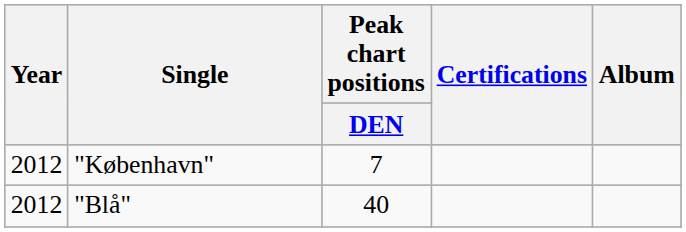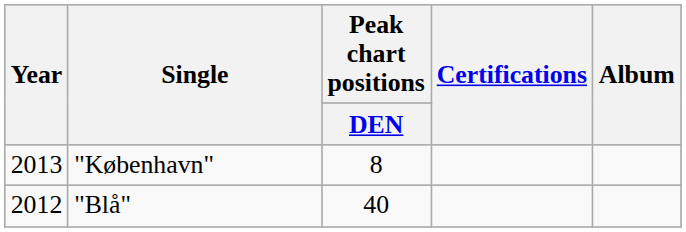"København" | Year: 2012 -> 2013
"København" | Peak chart positions / DEN: 7 -> 8
